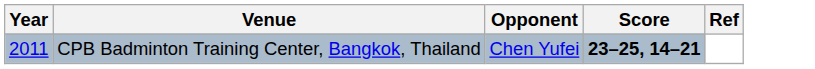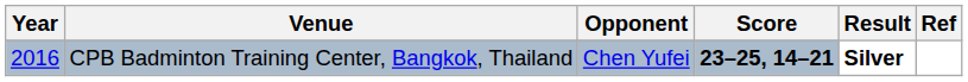+ column: Result | Silver
CPB Badminton Training Center, Bangkok, Thailand | Year: 2011 -> 2016
